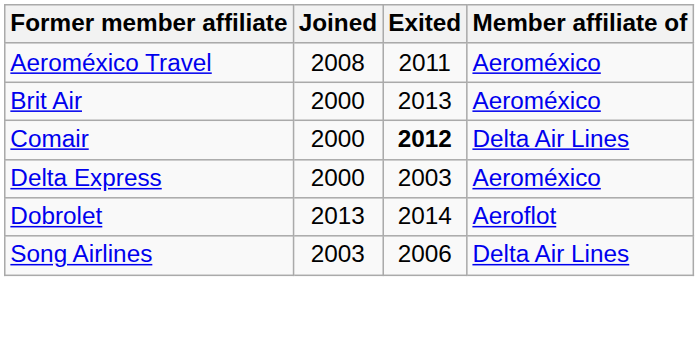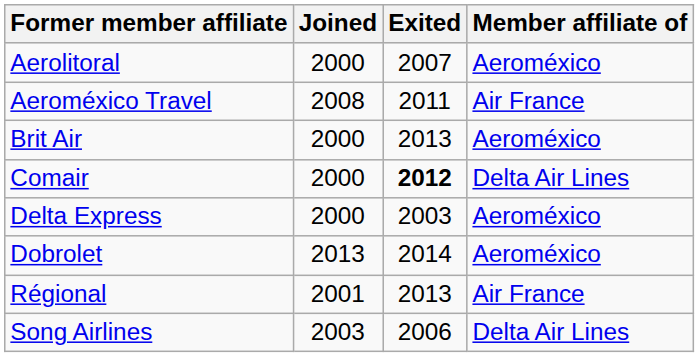+ row: Aerolitoral | 2000 | 2007 | Aeroméxico
Aeroméxico Travel | Member affiliate of: Aeroméxico -> Air France
Dobrolet | Member affiliate of: Aeroflot -> Aeroméxico
+ row: Régional | 2001 | 2013 | Air France
